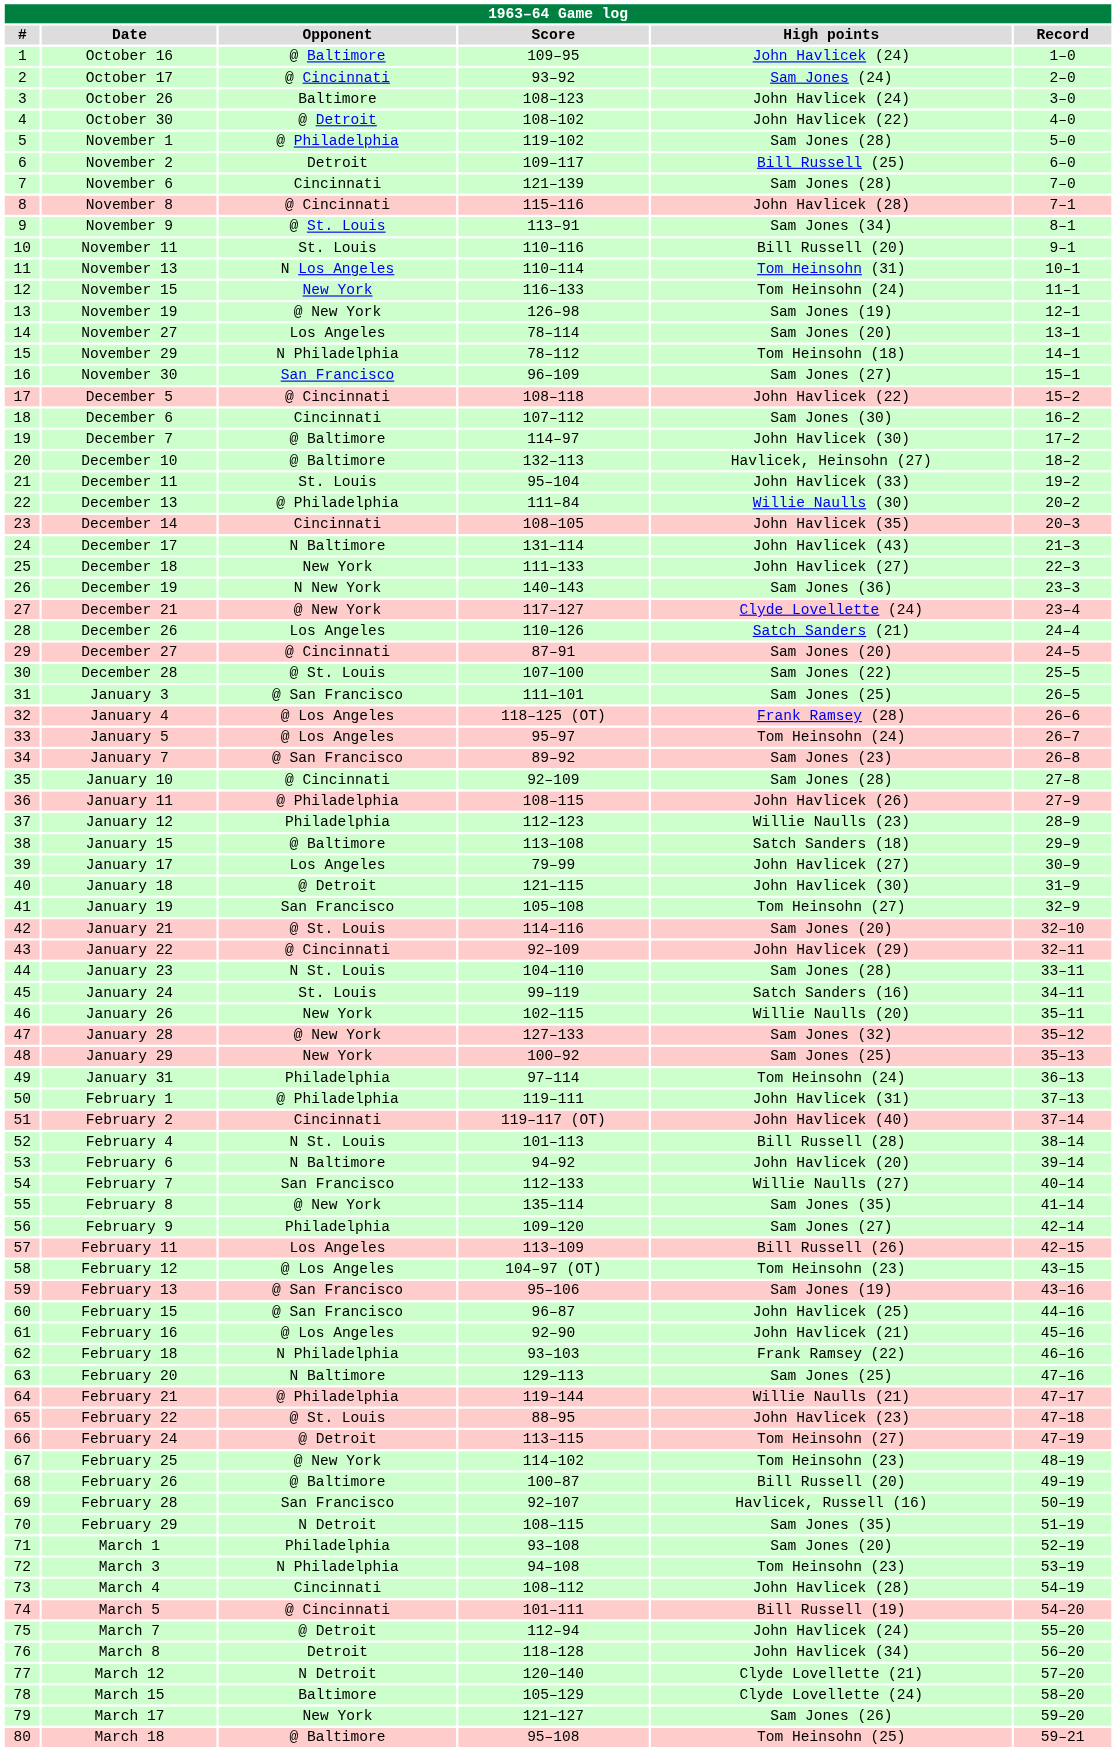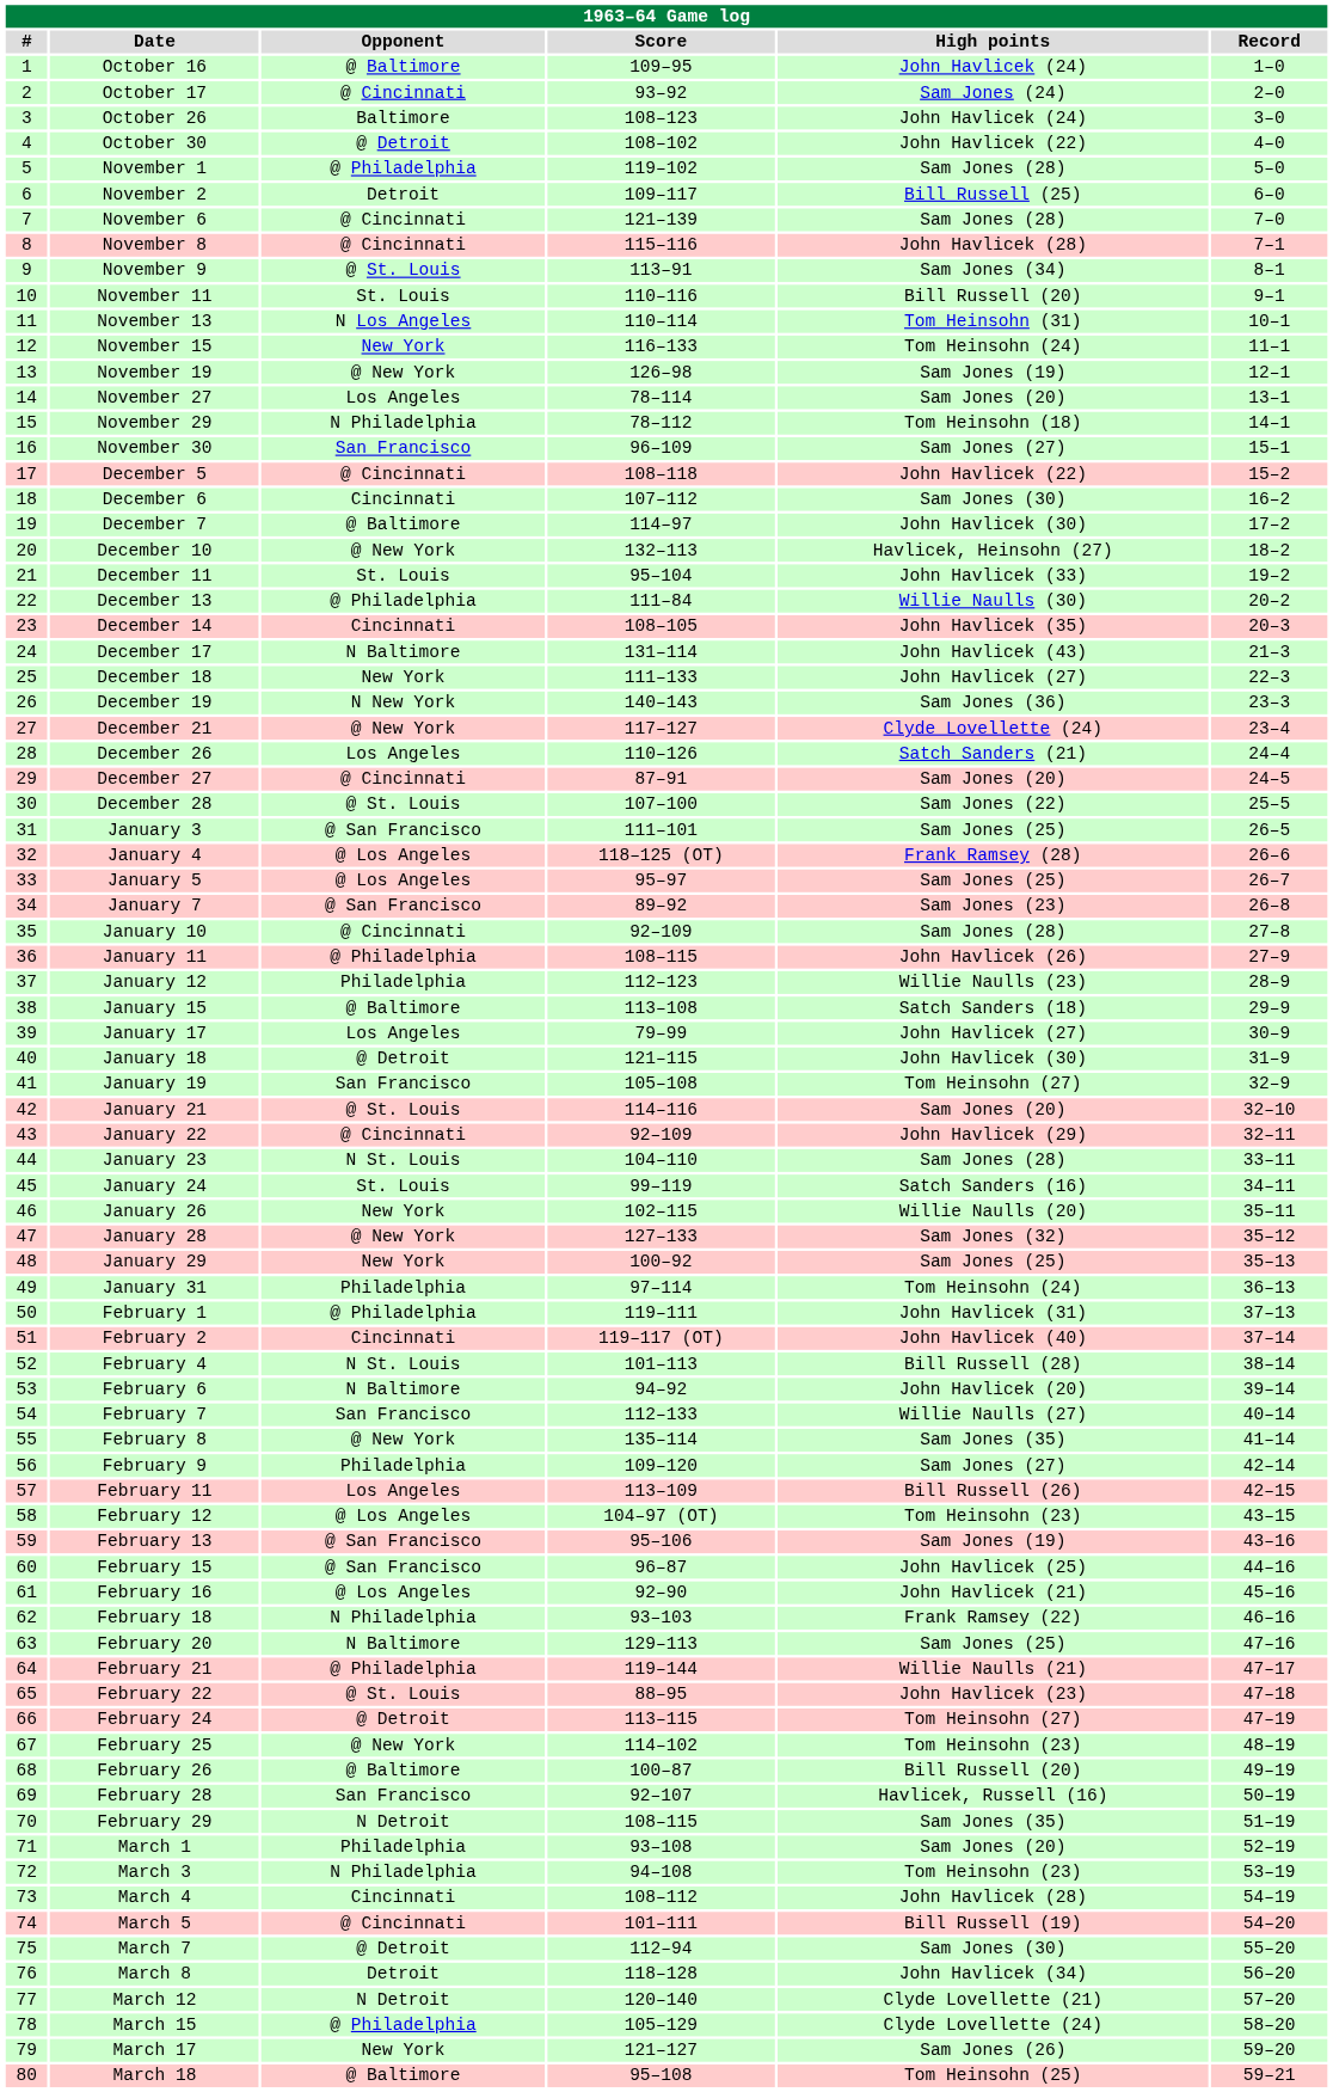November 6 | Opponent: Cincinnati -> @ Cincinnati
December 10 | Opponent: @ Baltimore -> @ New York
January 5 | High points: Tom Heinsohn (24) -> Sam Jones (25)
March 7 | High points: John Havlicek (24) -> Sam Jones (30)
March 15 | Opponent: Baltimore -> @ Philadelphia
